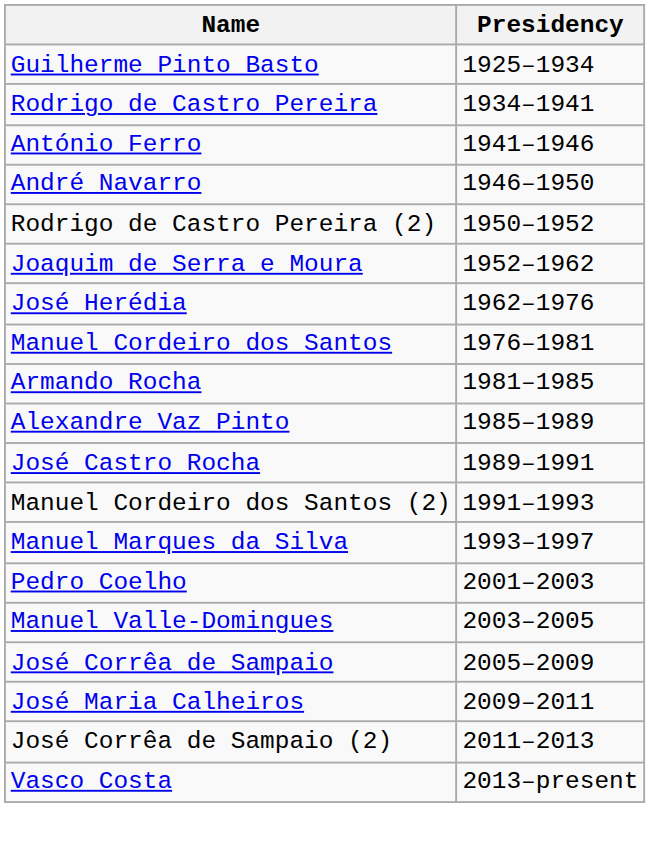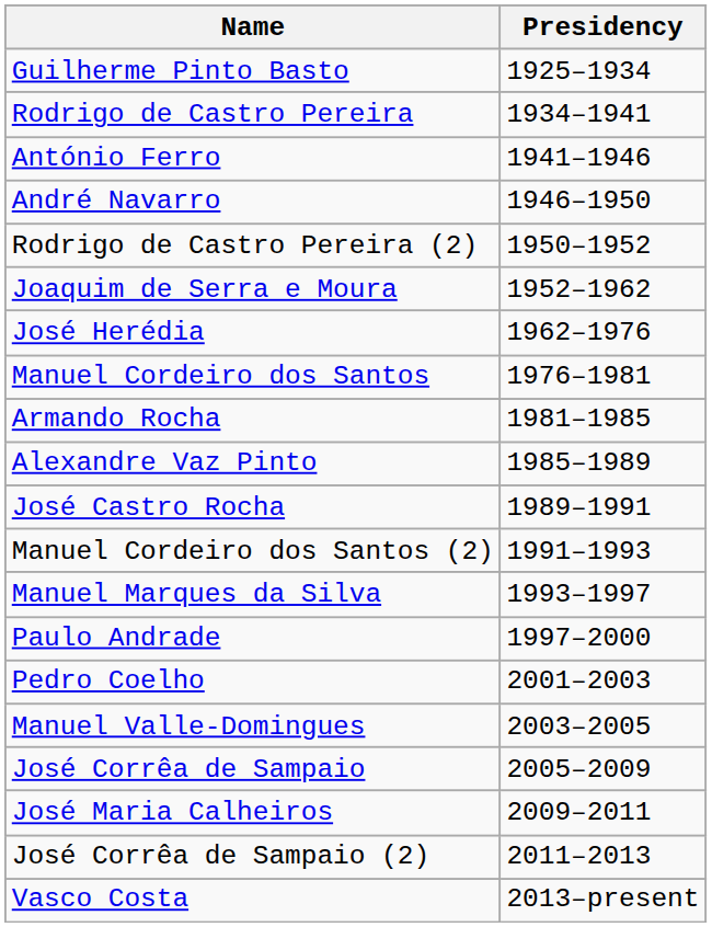+ row: Paulo Andrade | 1997–2000
